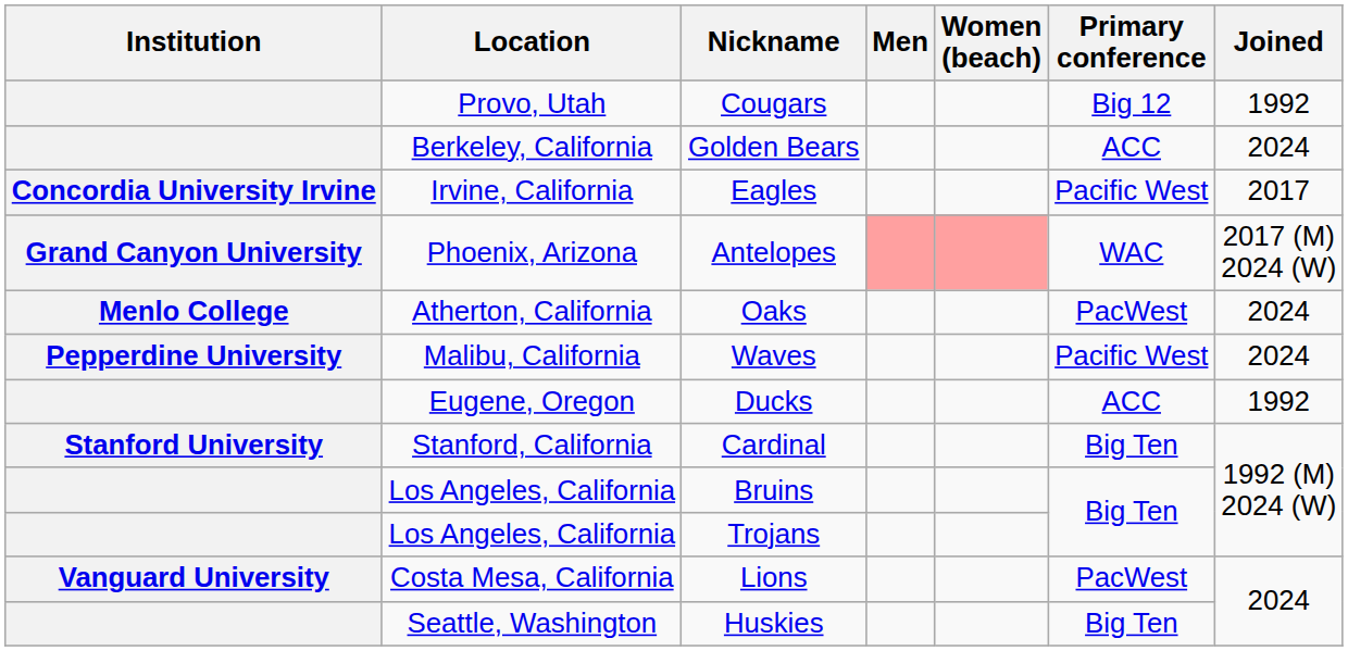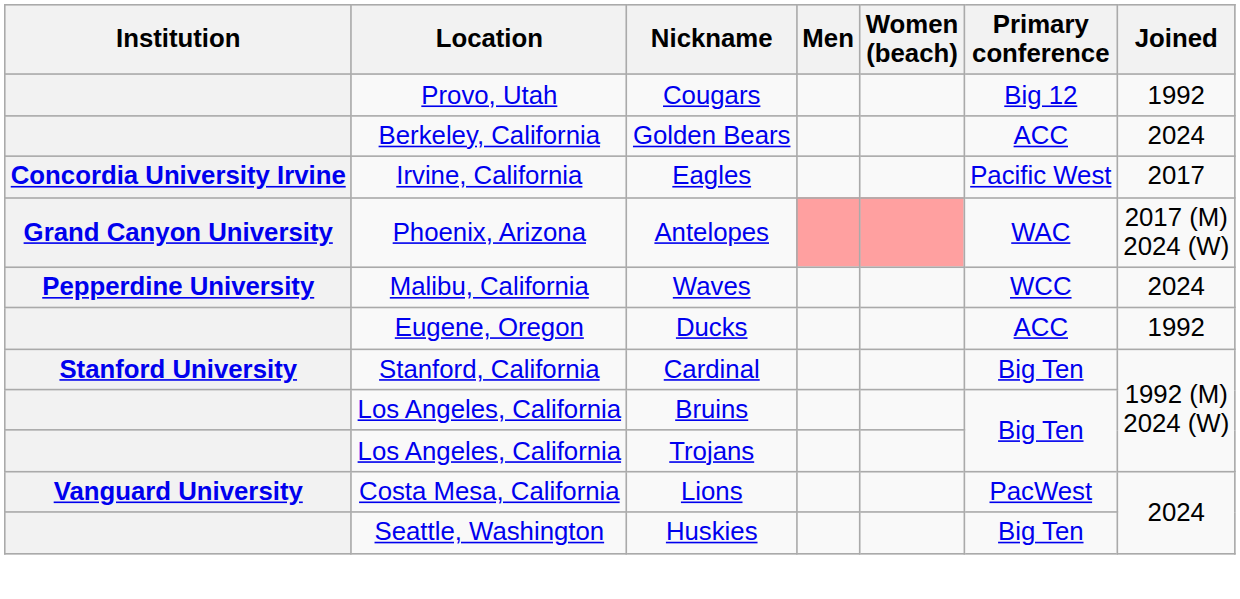- row: Menlo College | Atherton, California | Oaks | PacWest | 2024
Waves | Primary conference: Pacific West -> WCC
